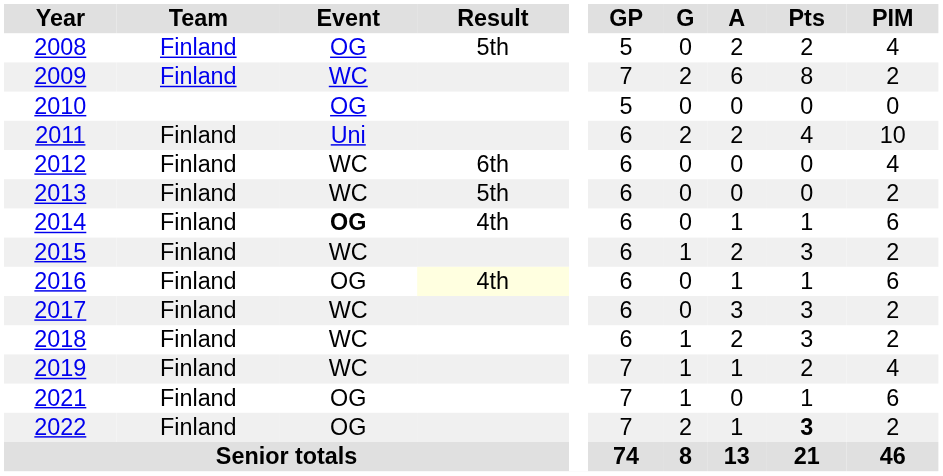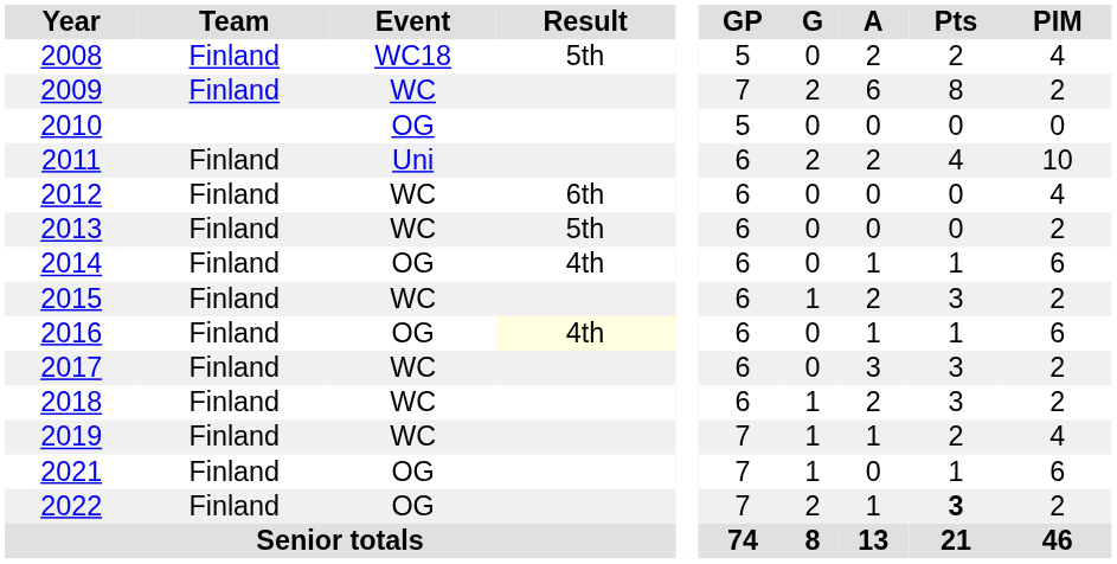2008 | Event: OG -> WC18
2014 | Event: bold -> normal
